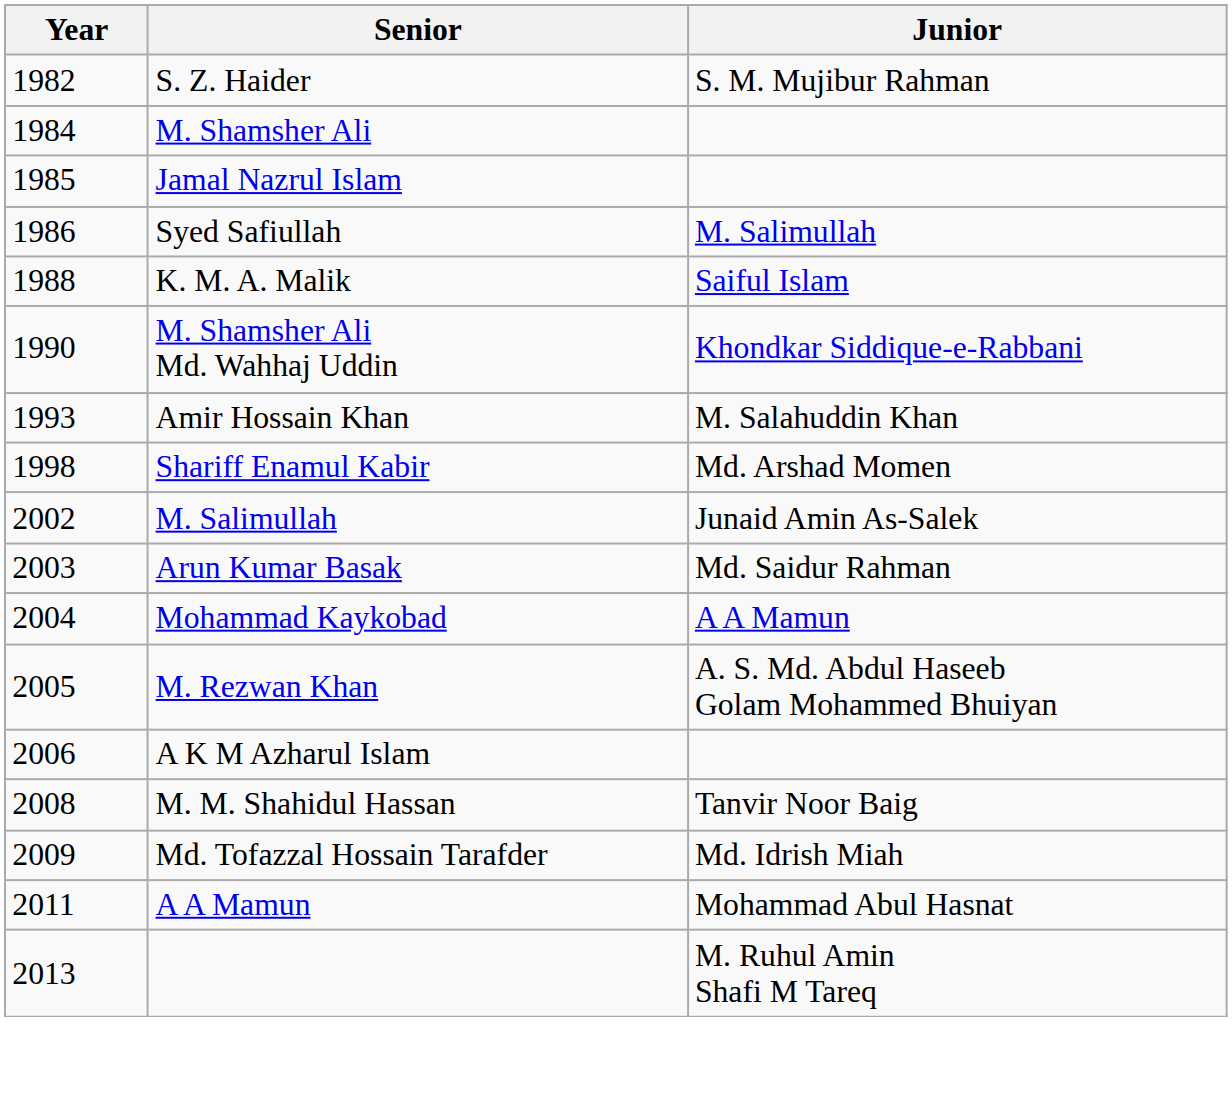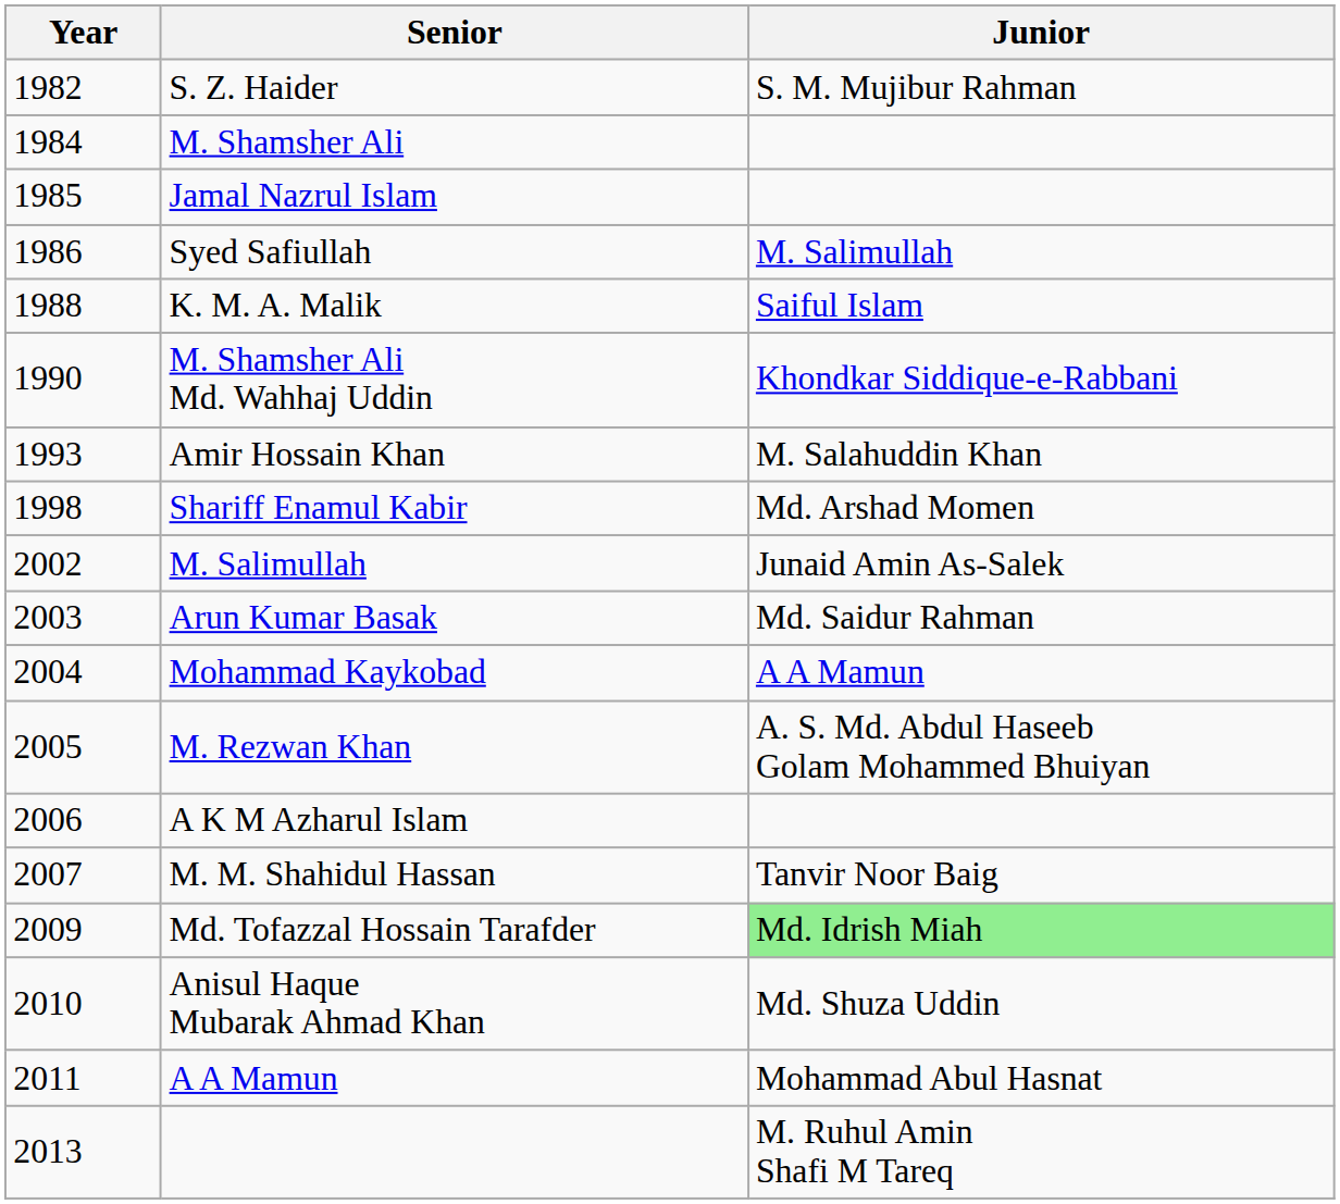M. M. Shahidul Hassan | Year: 2008 -> 2007
Md. Tofazzal Hossain Tarafder | Junior: no background -> lightgreen background
+ row: 2010 | Anisul Haque Mubarak Ahmad Khan | Md. Shuza Uddin
